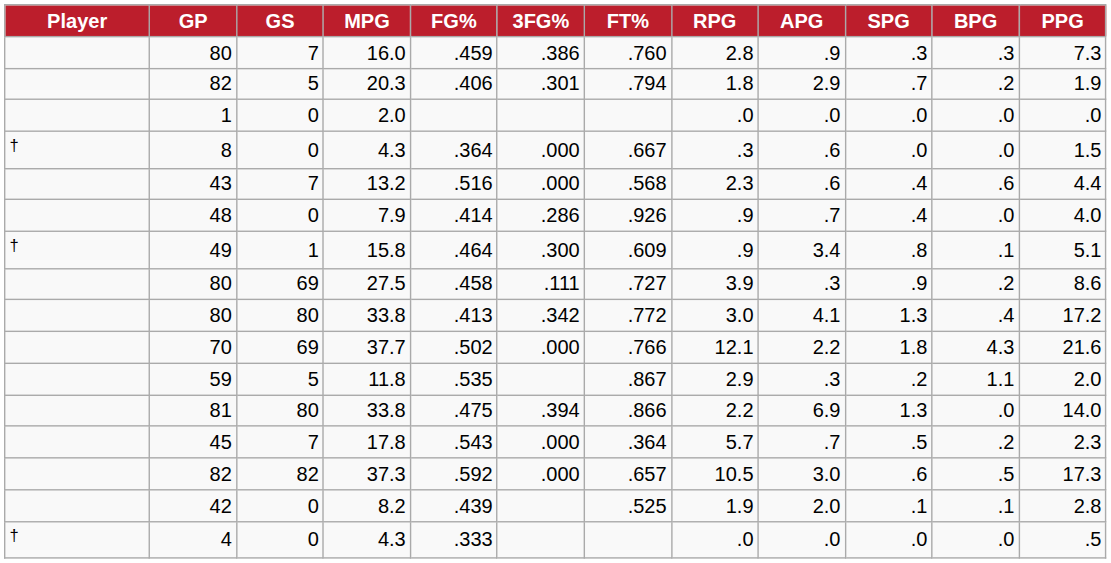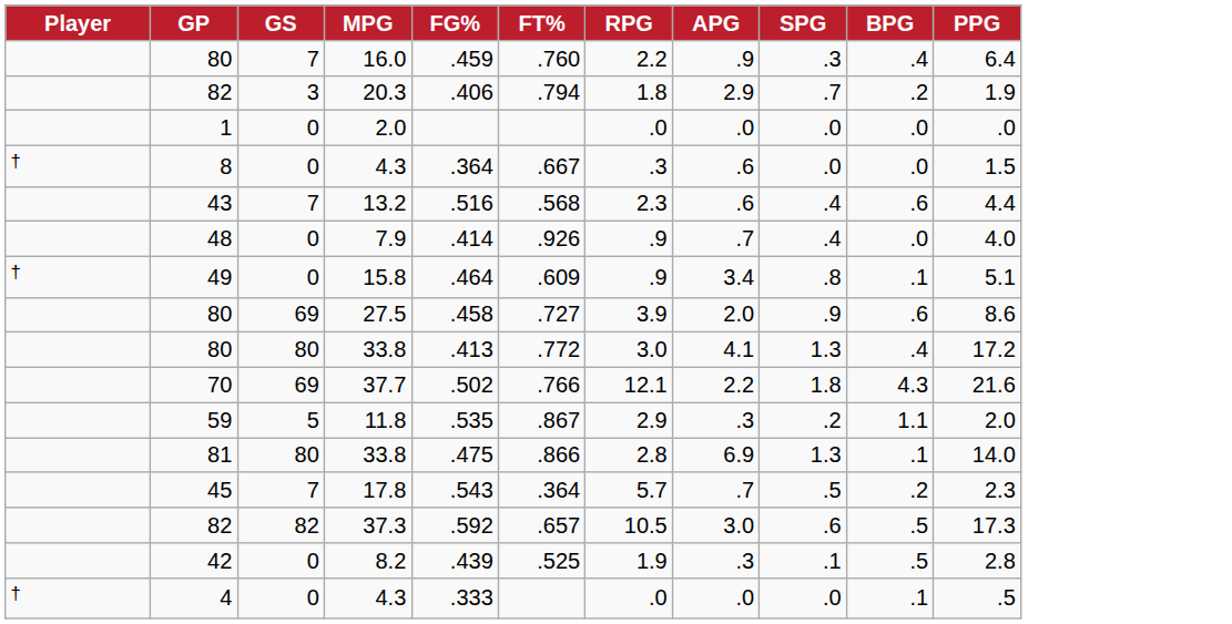- column: 3FG% | .386 | .301 | .000 | .000 | .286 | .300 | .111 | .342 | .000 | .394 | .000 | .000
16.0 | RPG: 2.8 -> 2.2
16.0 | BPG: .3 -> .4
16.0 | PPG: 7.3 -> 6.4
20.3 | GS: 5 -> 3
15.8 | GS: 1 -> 0
27.5 | APG: .3 -> 2.0
27.5 | BPG: .2 -> .6
81 / 33.8 | RPG: 2.2 -> 2.8
81 / 33.8 | BPG: .0 -> .1
8.2 | APG: 2.0 -> .3
8.2 | BPG: .1 -> .5
4 / 4.3 | BPG: .0 -> .1
